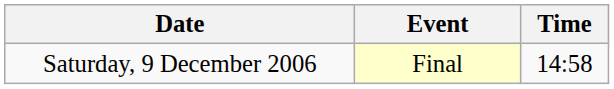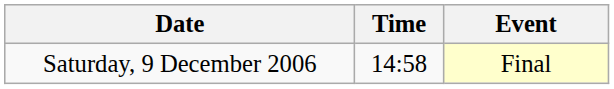columns swapped: Time <-> Event
